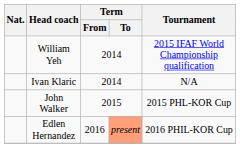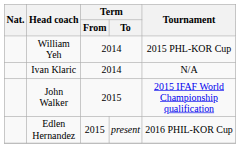William Yeh | Tournament: 2015 IFAF World Championship qualification -> 2015 PHL-KOR Cup
John Walker | Tournament: 2015 PHL-KOR Cup -> 2015 IFAF World Championship qualification
Edlen Hernandez | Term / From: 2016 -> 2015
Edlen Hernandez | Term / To: lightsalmon background -> no background
